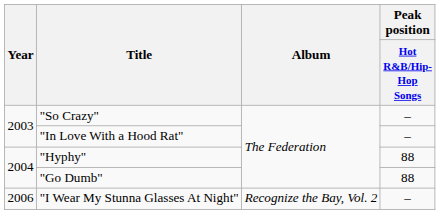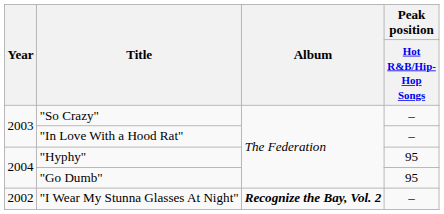"Hyphy" | Peak position / Hot R&B/Hip-Hop Songs: 88 -> 95
"Go Dumb" | Peak position / Hot R&B/Hip-Hop Songs: 88 -> 95
"I Wear My Stunna Glasses At Night" | Year: 2006 -> 2002
"I Wear My Stunna Glasses At Night" | Album: normal -> bold
